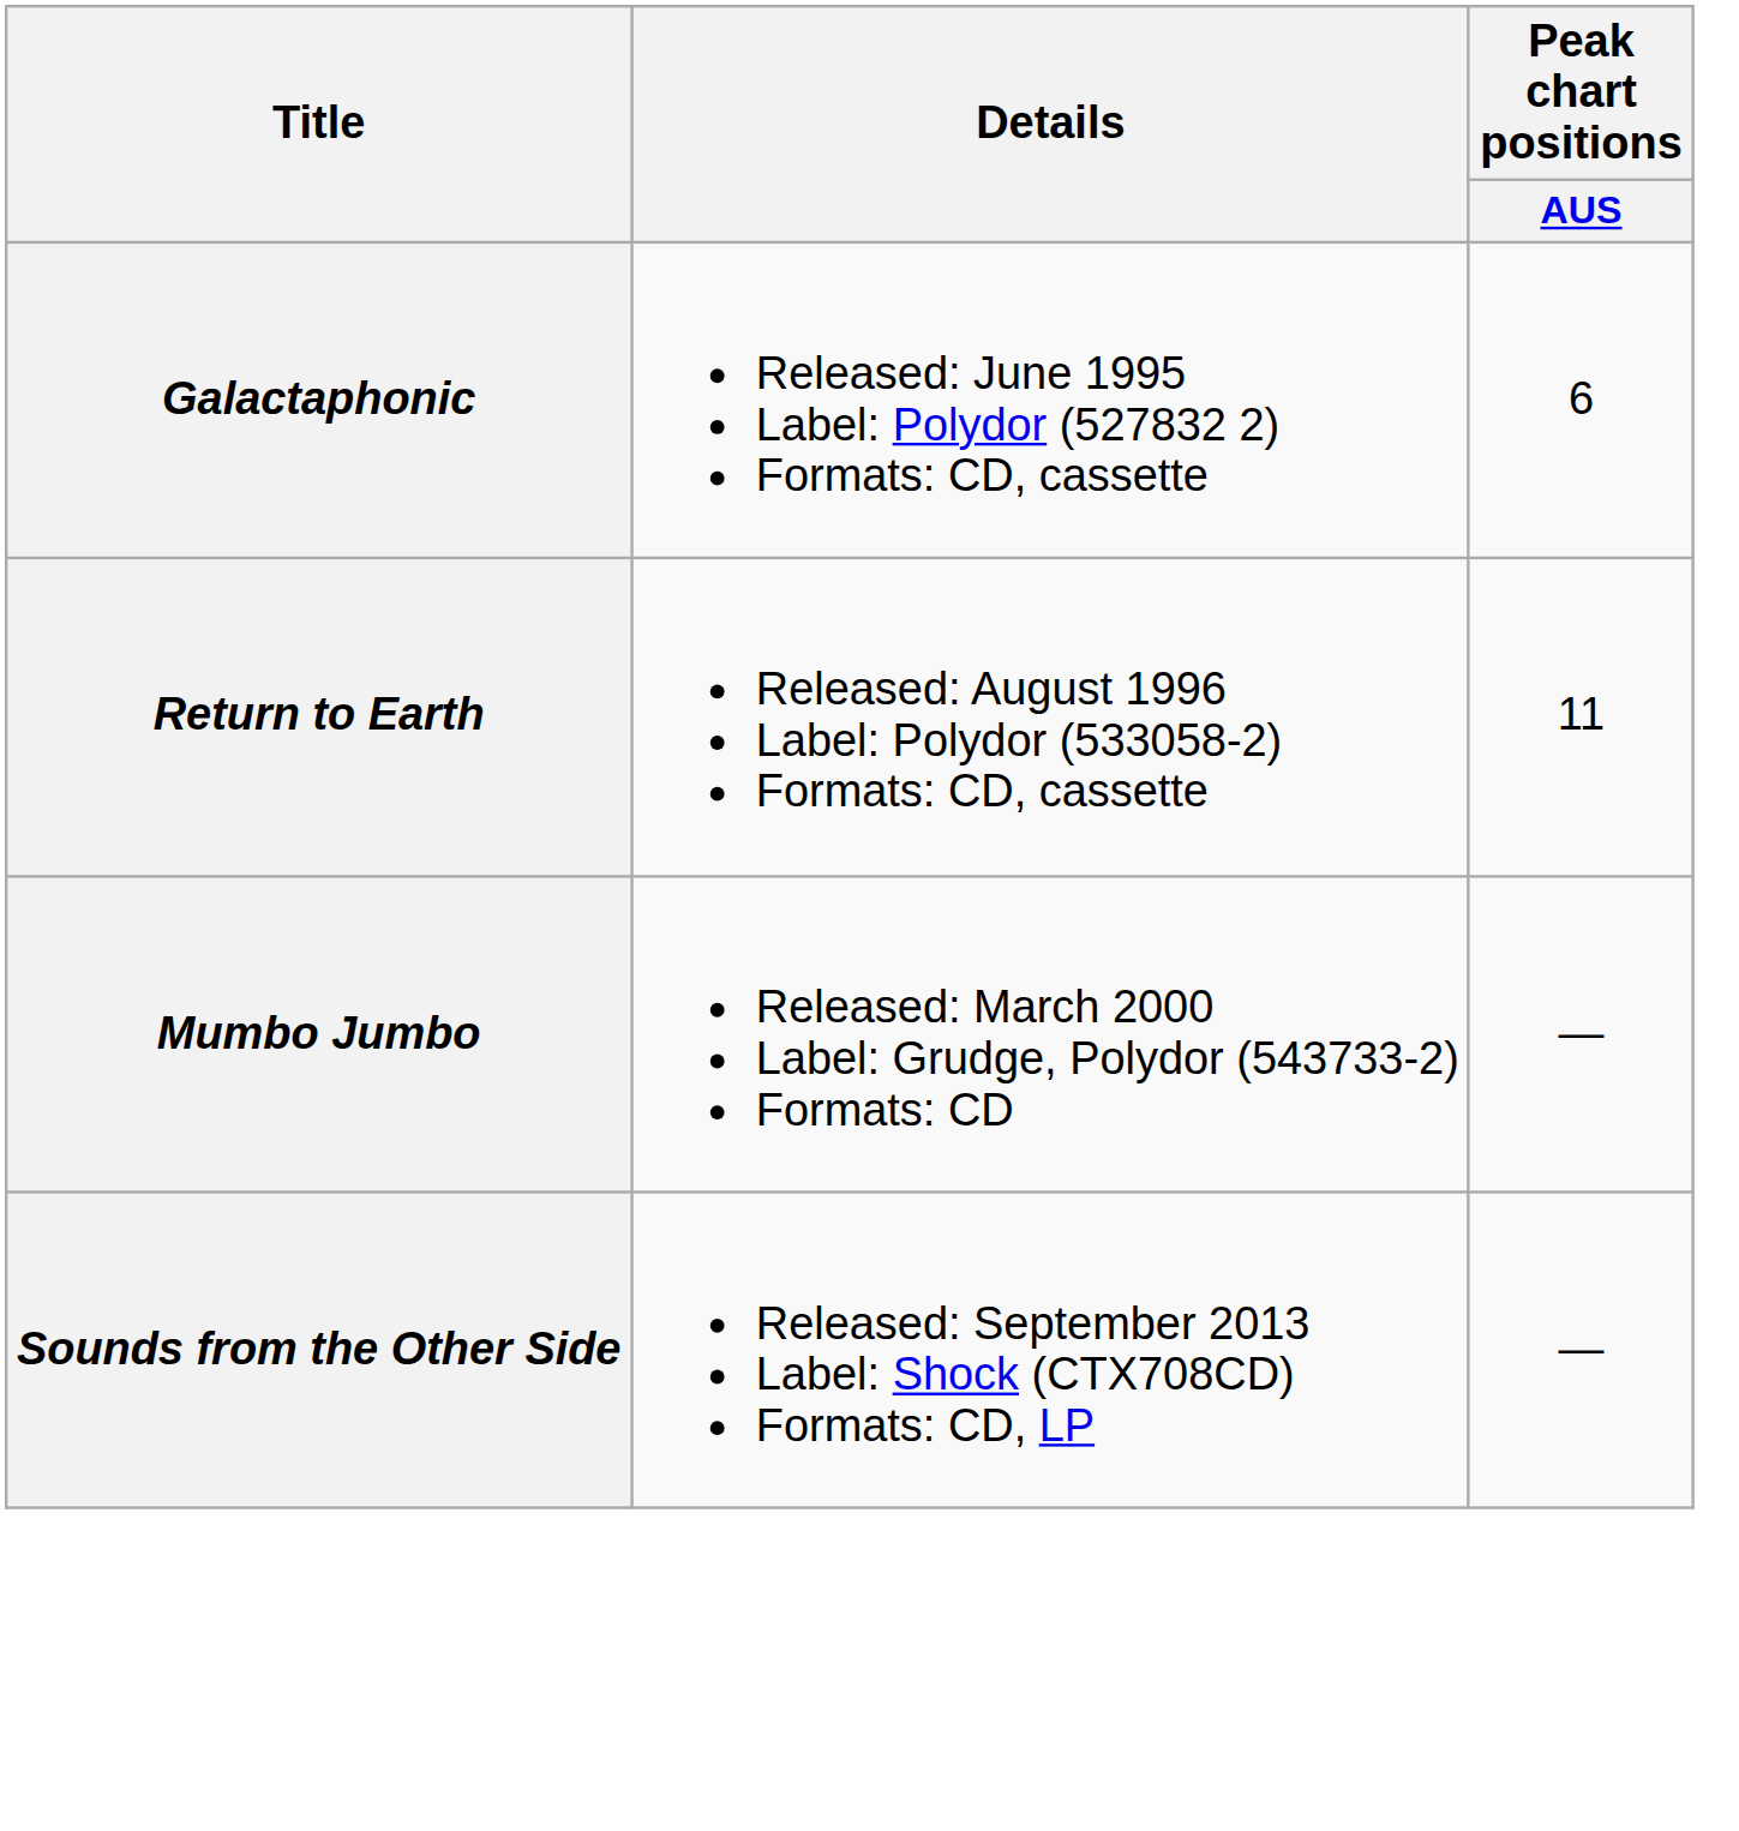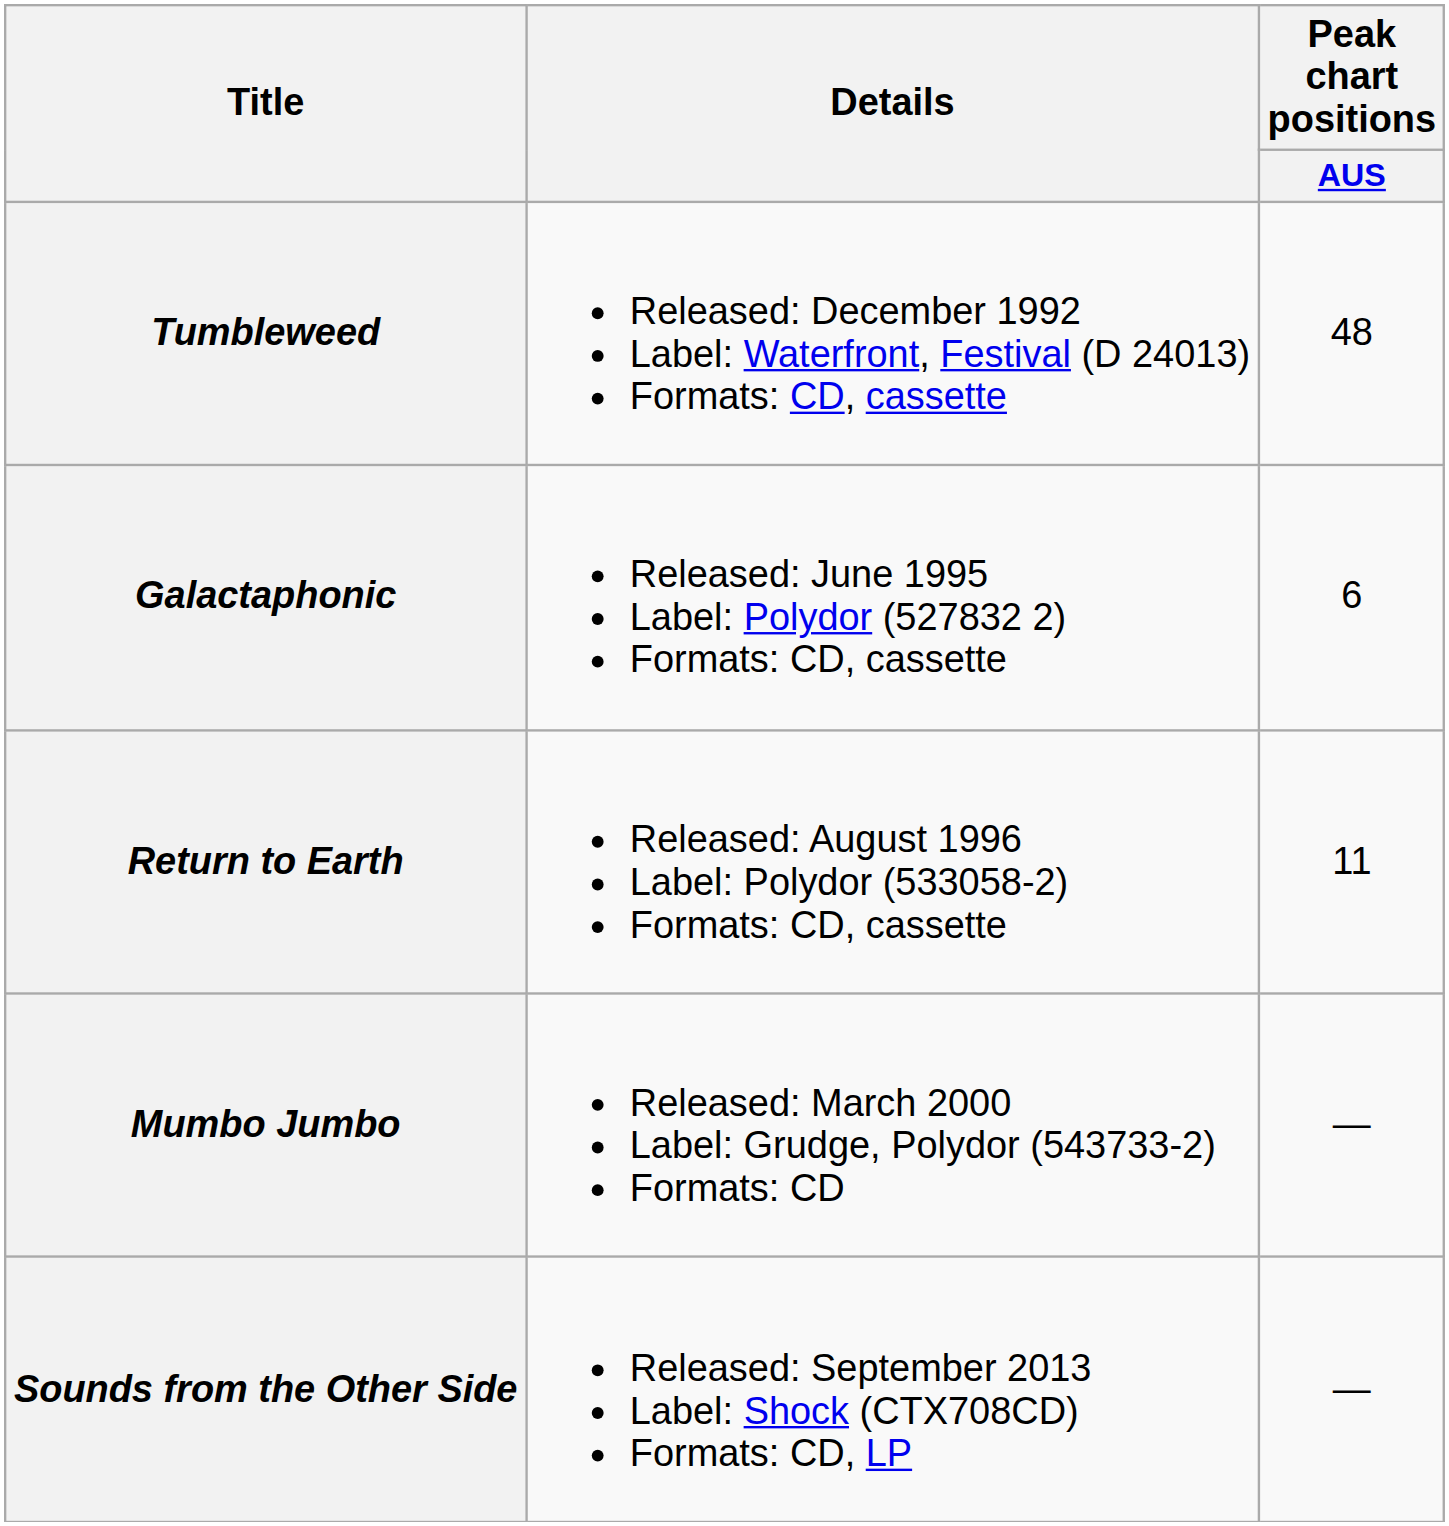+ row: Tumbleweed | Released: December 1992 Label: Waterfront, Festival (D 24013) Formats: CD, cassette | 48
